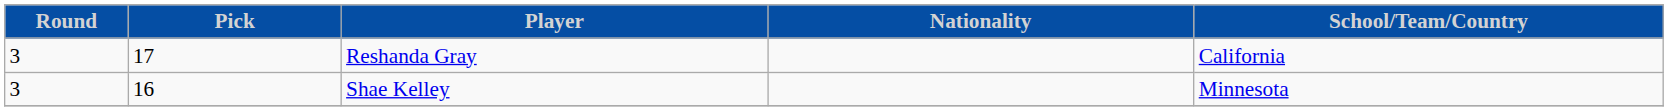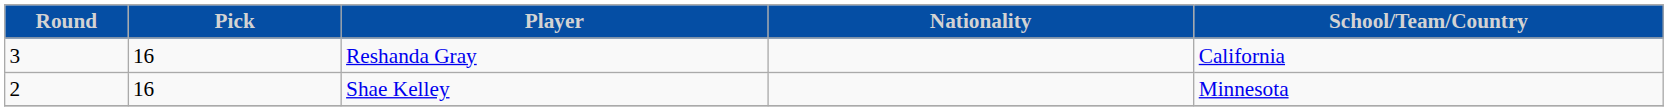Reshanda Gray | Pick: 17 -> 16
Shae Kelley | Round: 3 -> 2
